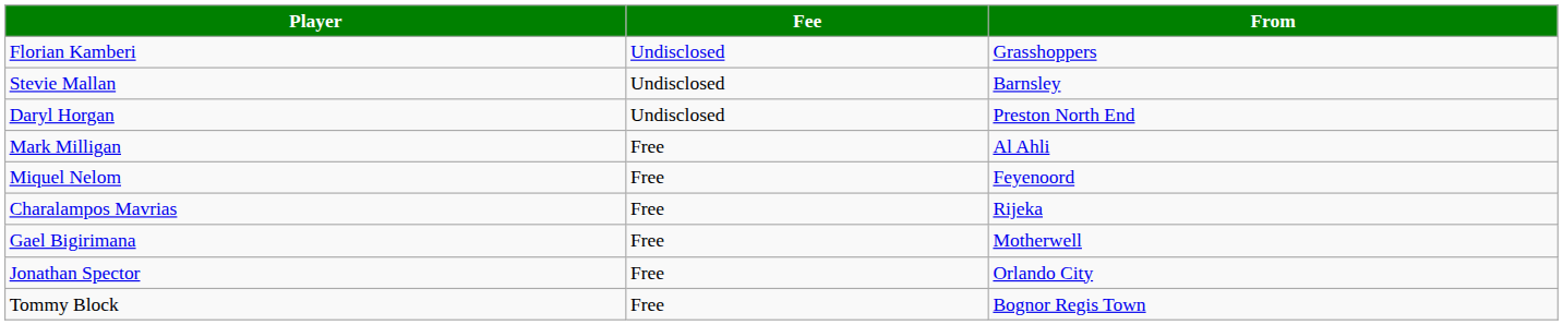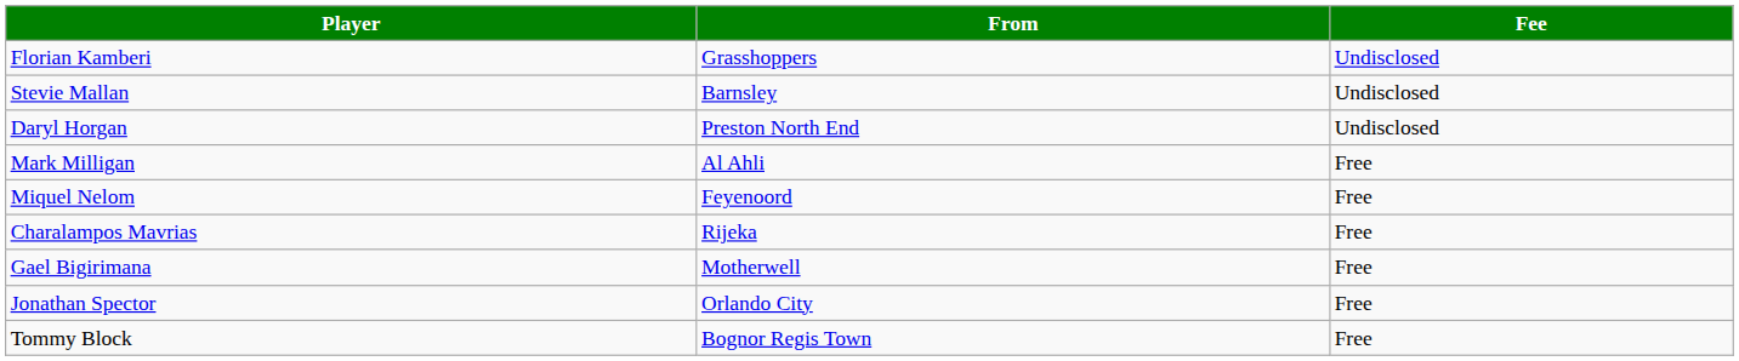columns swapped: From <-> Fee
